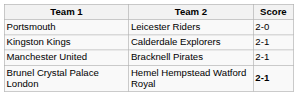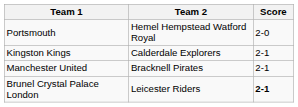Portsmouth | Team 2: Leicester Riders -> Hemel Hempstead Watford Royal
Brunel Crystal Palace London | Team 2: Hemel Hempstead Watford Royal -> Leicester Riders
